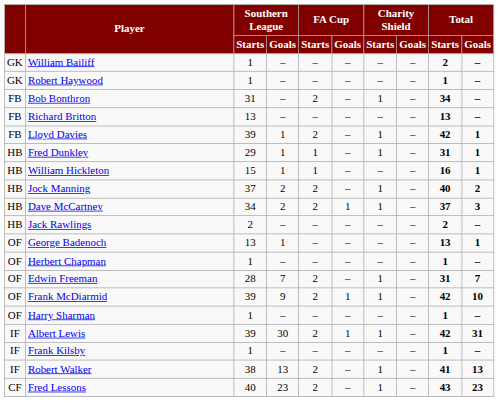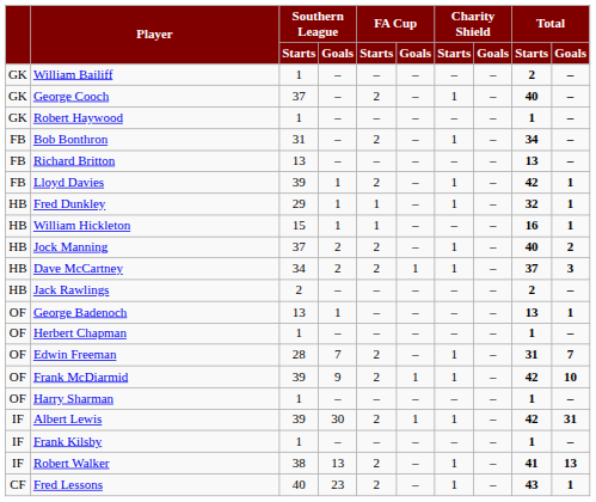+ row: GK | George Cooch | 37 | – | 2 | – | 1 | – | 40 | –
Fred Dunkley | Total / Starts: 31 -> 32
Fred Lessons | Total / Goals: 23 -> 1
